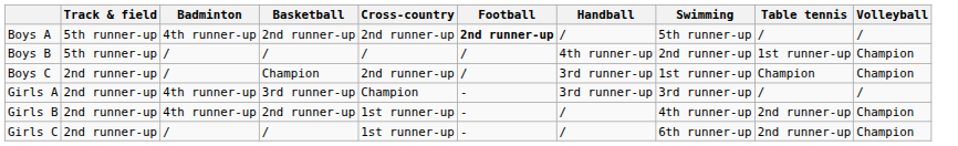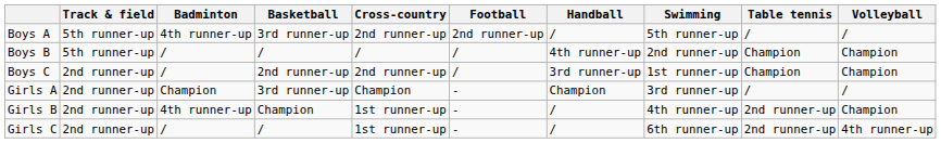Boys A | Basketball: 2nd runner-up -> 3rd runner-up
Boys A | Football: bold -> normal
Boys B | Table tennis: 1st runner-up -> Champion
Boys C | Basketball: Champion -> 2nd runner-up
Girls A | Badminton: 4th runner-up -> Champion
Girls A | Handball: 3rd runner-up -> Champion
Girls B | Basketball: 2nd runner-up -> Champion
Girls C | Volleyball: Champion -> 4th runner-up
